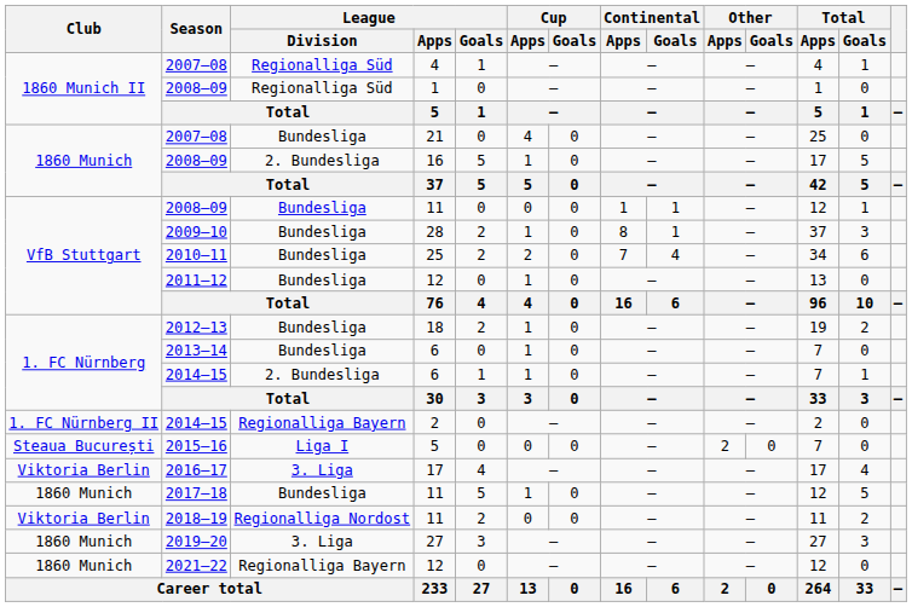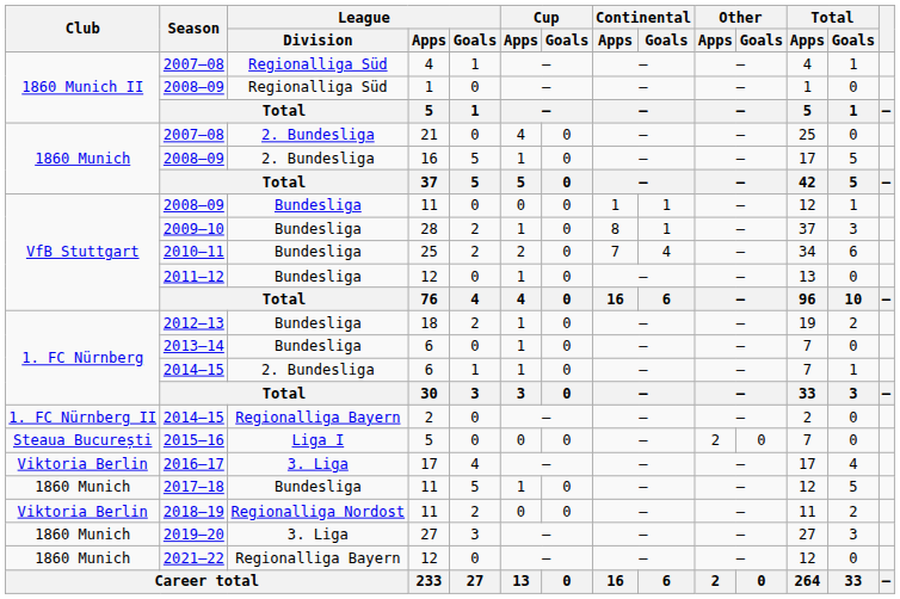2007–08 / 21 | League / Division: Bundesliga -> 2. Bundesliga
